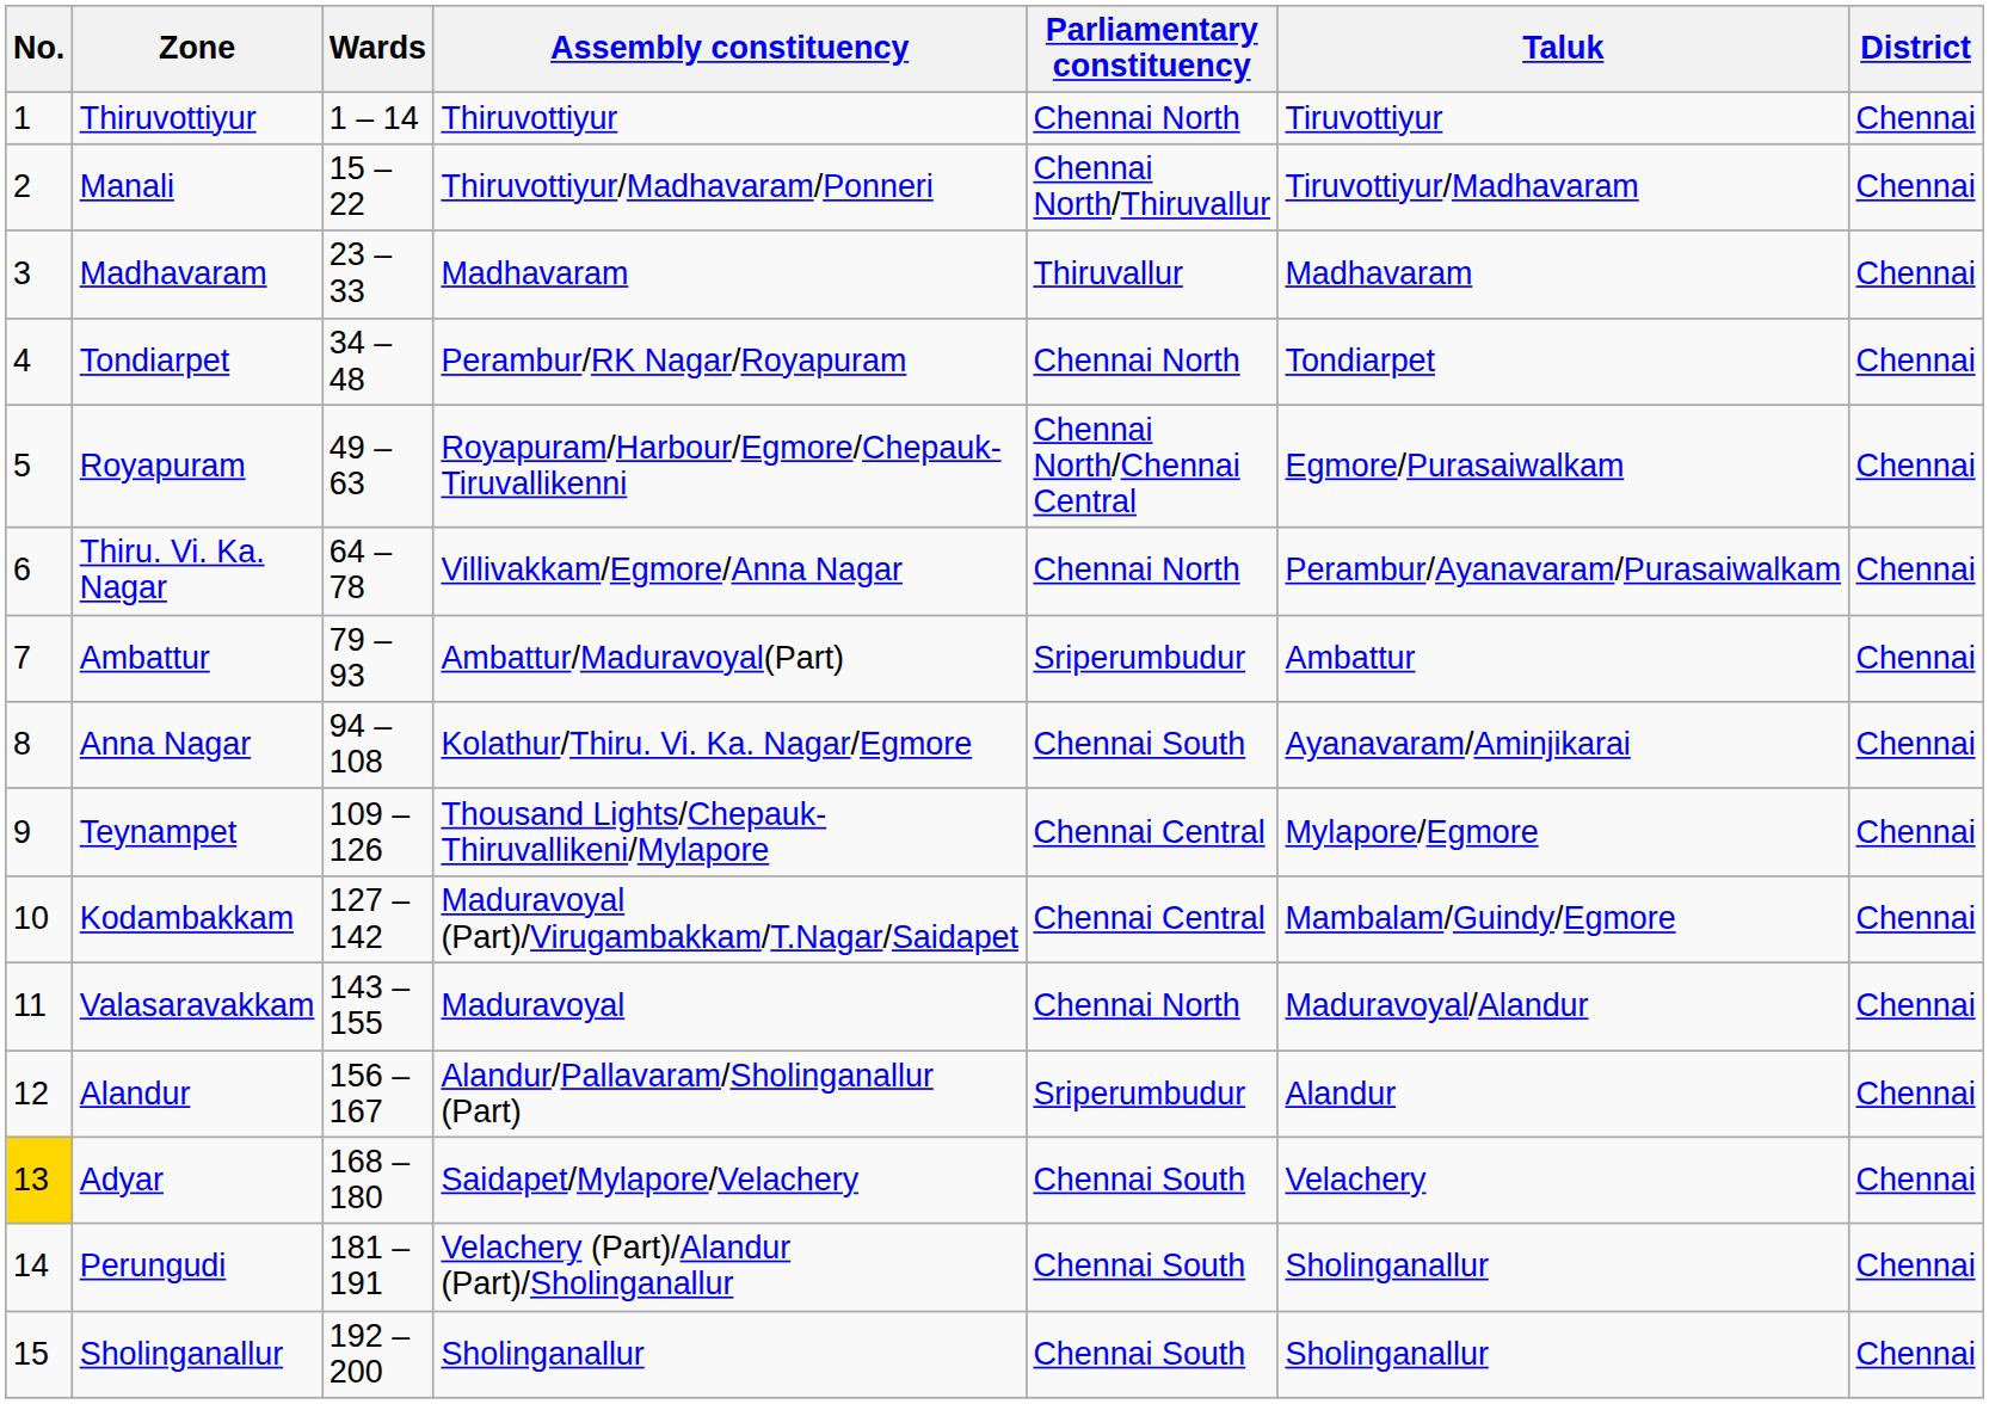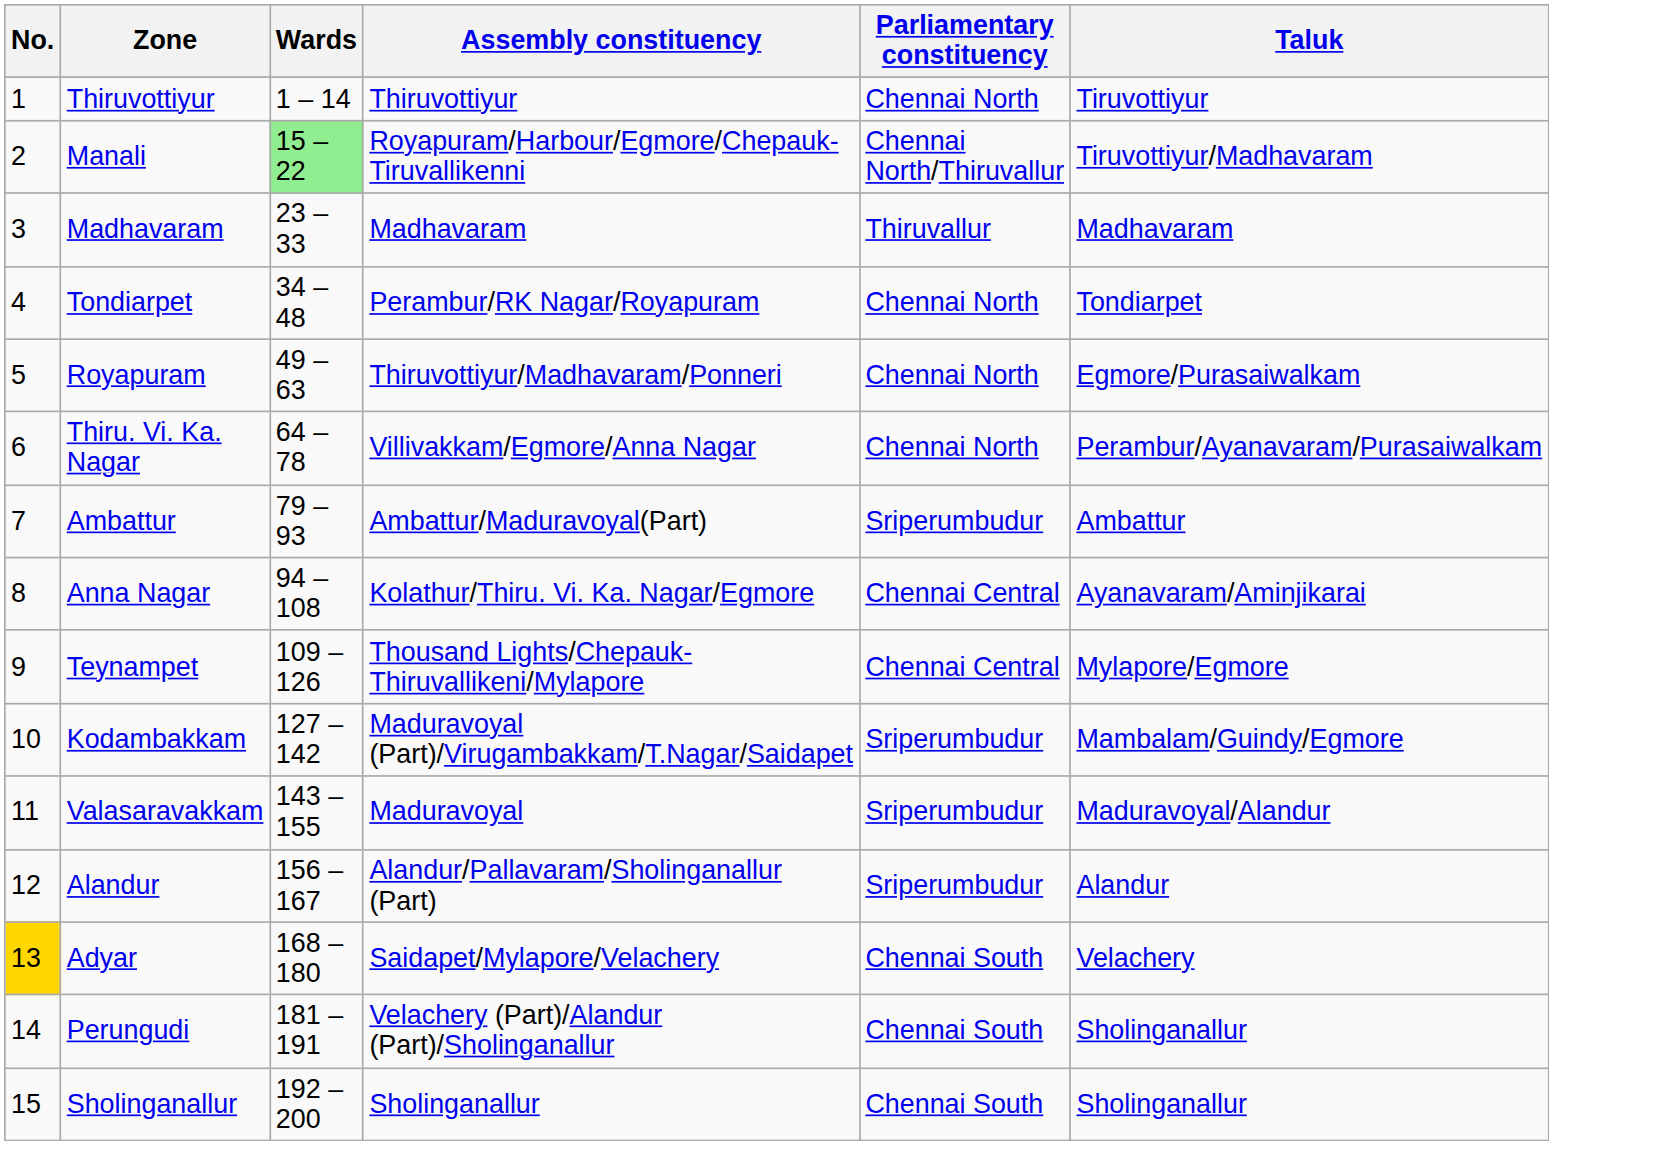- column: District | Chennai | Chennai | Chennai | Chennai | Chennai | Chennai | Chennai | Chennai | Chennai | Chennai | Chennai | Chennai | Chennai | Chennai | Chennai
Manali | Wards: no background -> lightgreen background
Manali | Assembly constituency: Thiruvottiyur/Madhavaram/Ponneri -> Royapuram/Harbour/Egmore/Chepauk-Tiruvallikenni
Royapuram | Assembly constituency: Royapuram/Harbour/Egmore/Chepauk-Tiruvallikenni -> Thiruvottiyur/Madhavaram/Ponneri
Royapuram | Parliamentary constituency: Chennai North/Chennai Central -> Chennai North
Anna Nagar | Parliamentary constituency: Chennai South -> Chennai Central
Kodambakkam | Parliamentary constituency: Chennai Central -> Sriperumbudur
Valasaravakkam | Parliamentary constituency: Chennai North -> Sriperumbudur
